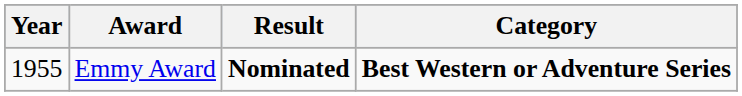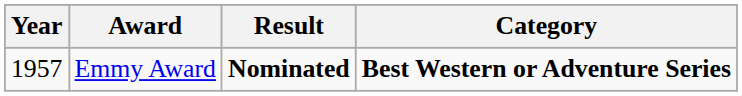Emmy Award | Year: 1955 -> 1957
